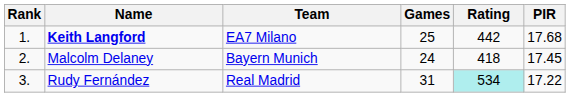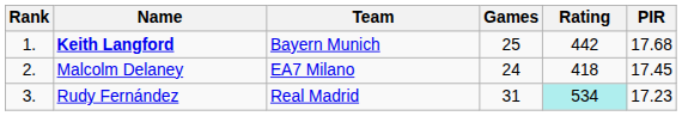Keith Langford | Team: EA7 Milano -> Bayern Munich
Malcolm Delaney | Team: Bayern Munich -> EA7 Milano
Rudy Fernández | PIR: 17.22 -> 17.23
